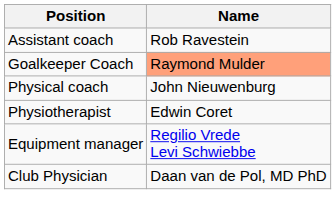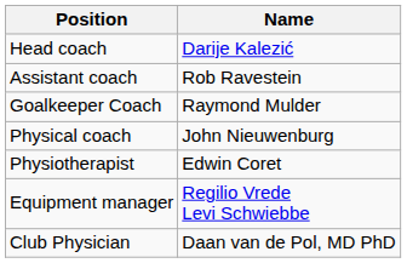+ row: Head coach | Darije Kalezić
Goalkeeper Coach | Name: lightsalmon background -> no background
